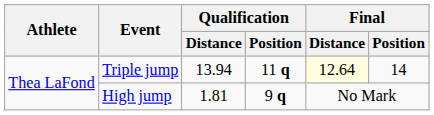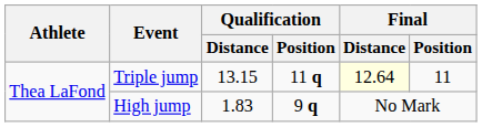Triple jump | Qualification / Distance: 13.94 -> 13.15
Triple jump | Final / Position: 14 -> 11
High jump | Qualification / Distance: 1.81 -> 1.83
